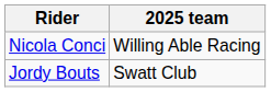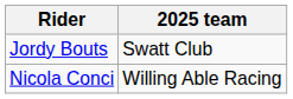rows swapped: Jordy Bouts <-> Nicola Conci
